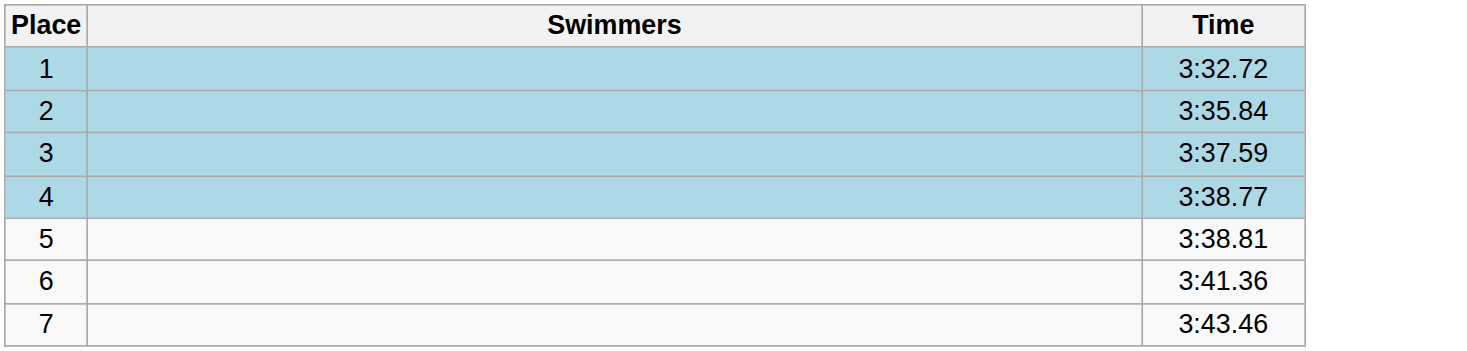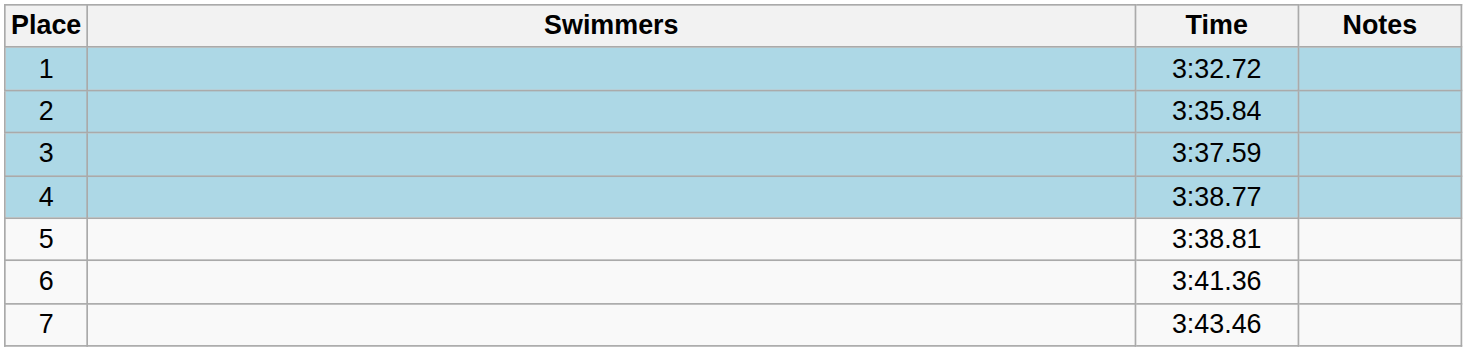+ column: Notes
